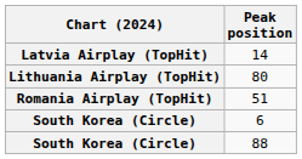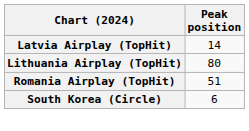- row: South Korea (Circle) | 88
